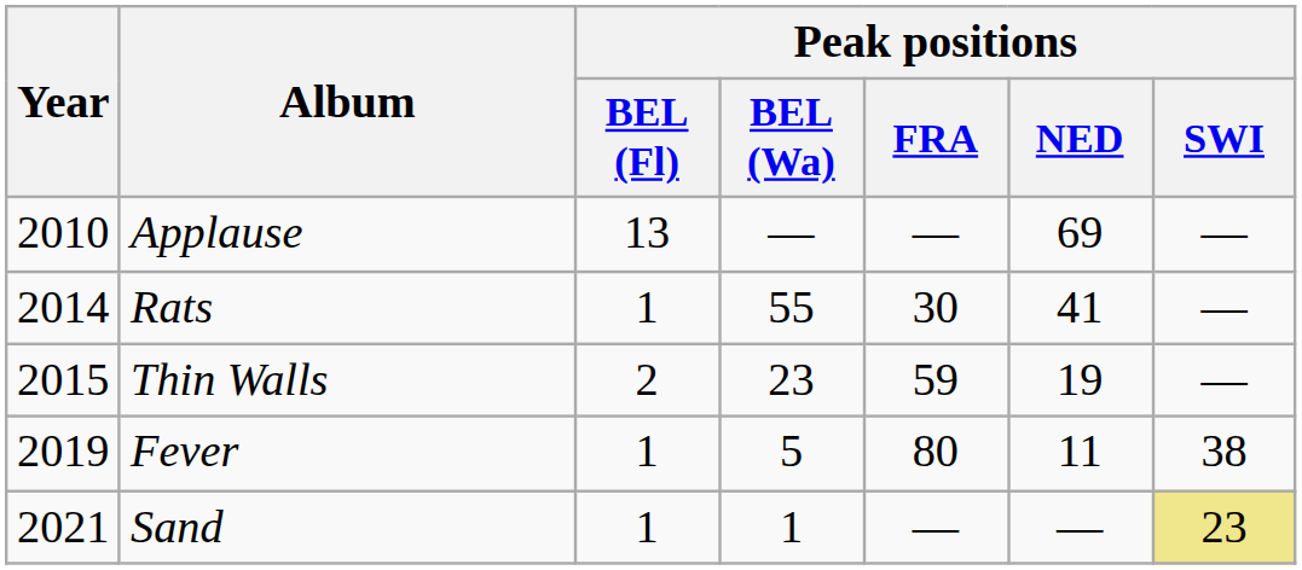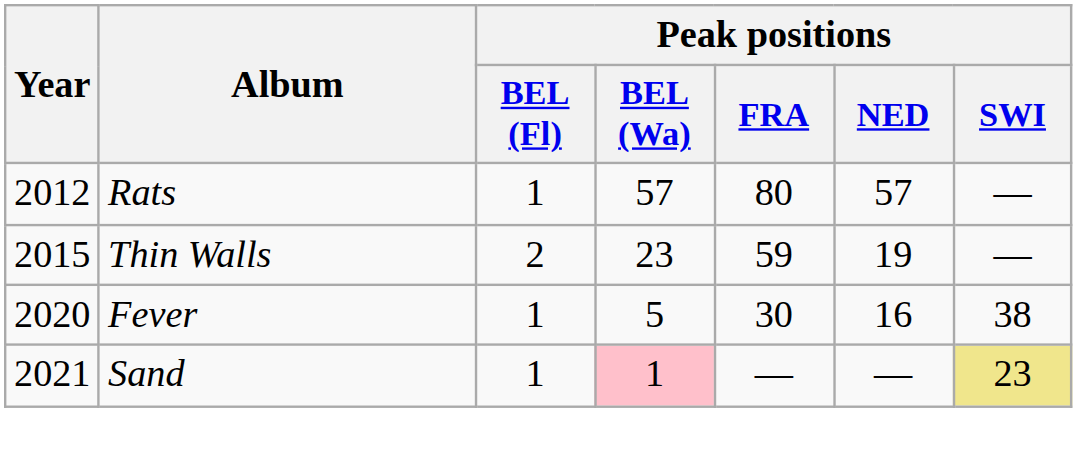- row: 2010 | Applause | 13 | — | — | 69 | —
Rats | Year: 2014 -> 2012
Rats | Peak positions / BEL (Wa): 55 -> 57
Rats | Peak positions / FRA: 30 -> 80
Rats | Peak positions / NED: 41 -> 57
Fever | Year: 2019 -> 2020
Fever | Peak positions / FRA: 80 -> 30
Fever | Peak positions / NED: 11 -> 16
Sand | Peak positions / BEL (Wa): no background -> pink background
